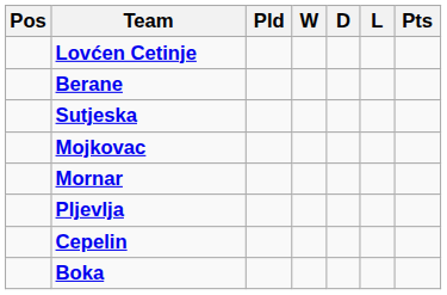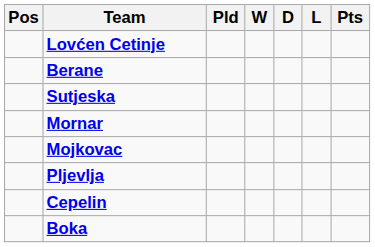rows swapped: Mornar <-> Mojkovac
